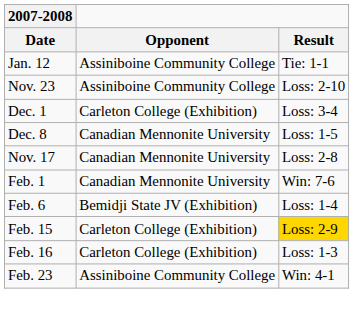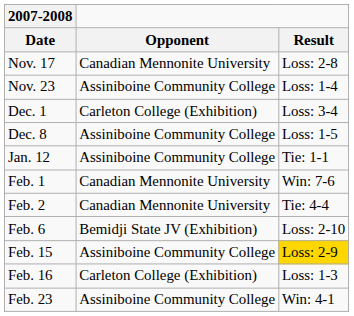rows swapped: Nov. 17 <-> Jan. 12
Nov. 23 | Result: Loss: 2-10 -> Loss: 1-4
Dec. 8 | Opponent: Canadian Mennonite University -> Assiniboine Community College
+ row: Feb. 2 | Canadian Mennonite University | Tie: 4-4
Feb. 6 | Result: Loss: 1-4 -> Loss: 2-10
Feb. 15 | Opponent: Carleton College (Exhibition) -> Assiniboine Community College
